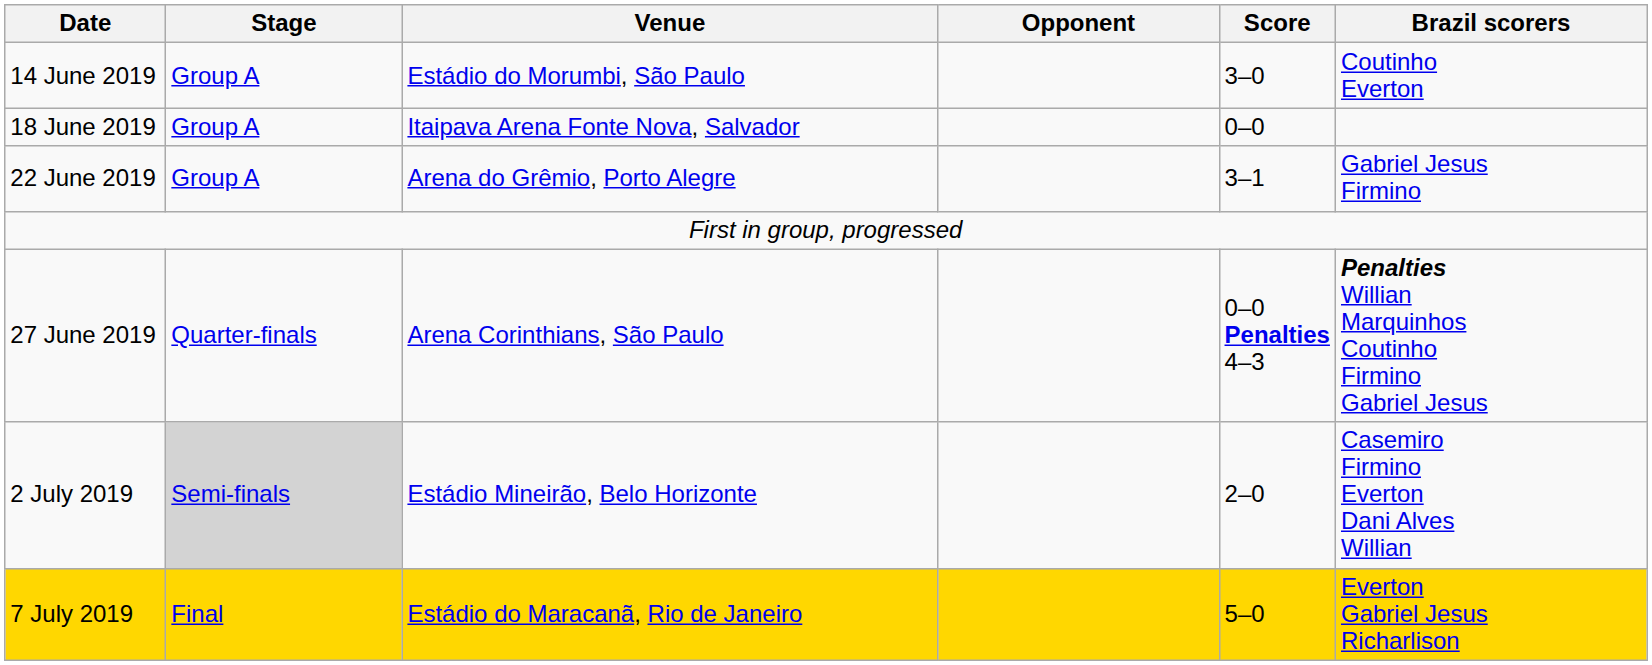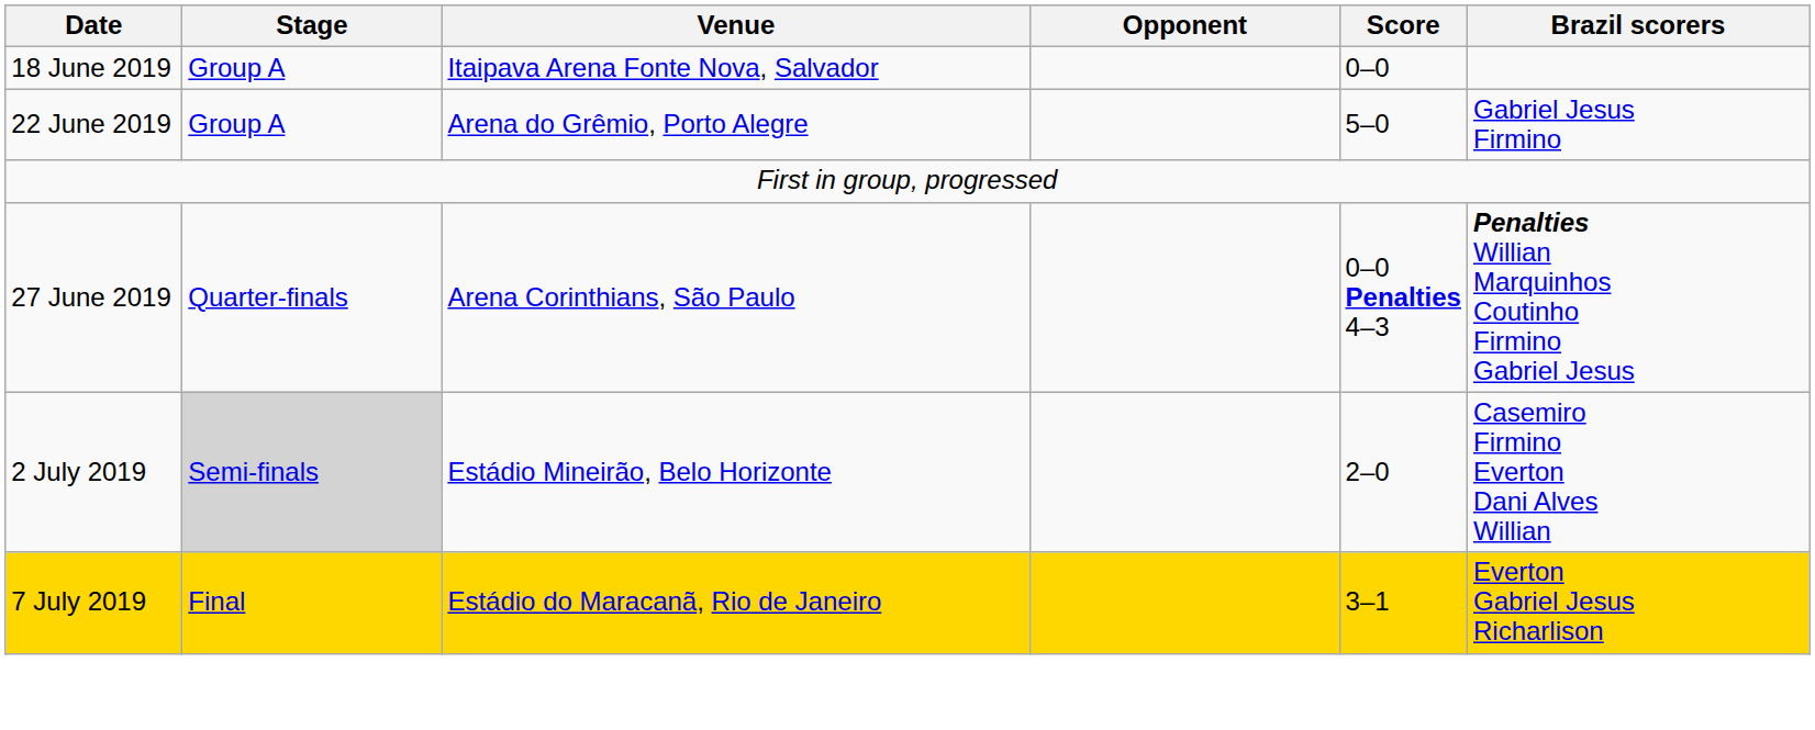- row: 14 June 2019 | Group A | Estádio do Morumbi, São Paulo | 3–0 | Coutinho Everton
22 June 2019 | Score: 3–1 -> 5–0
7 July 2019 | Score: 5–0 -> 3–1
